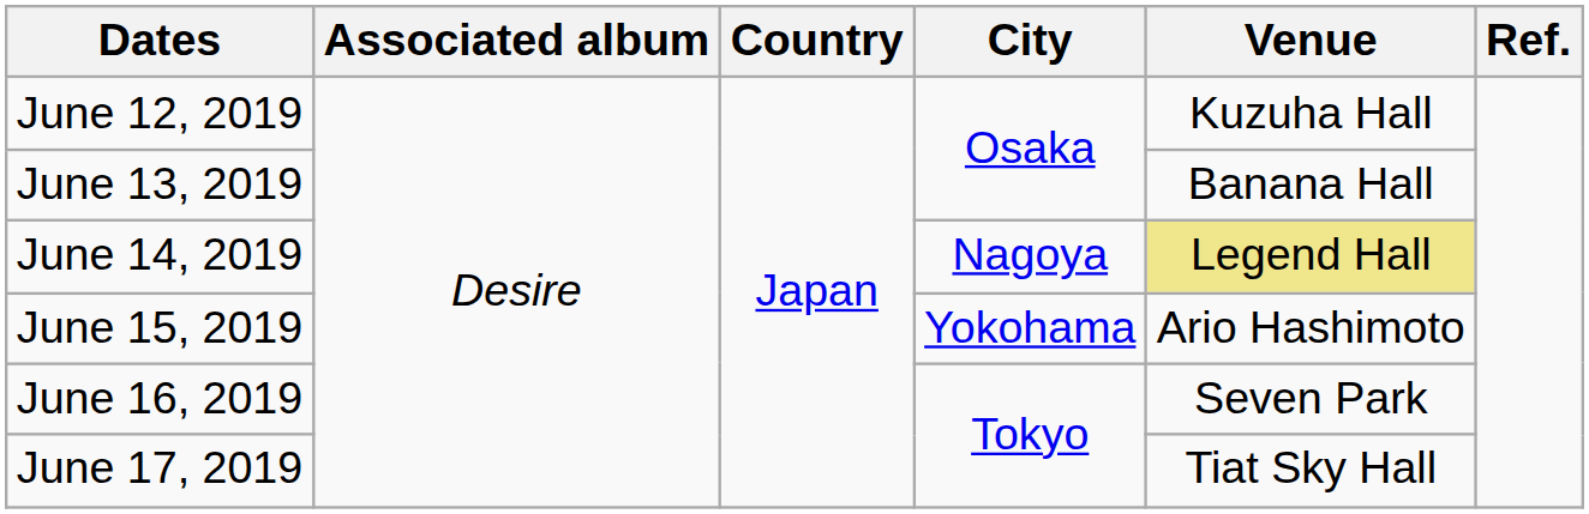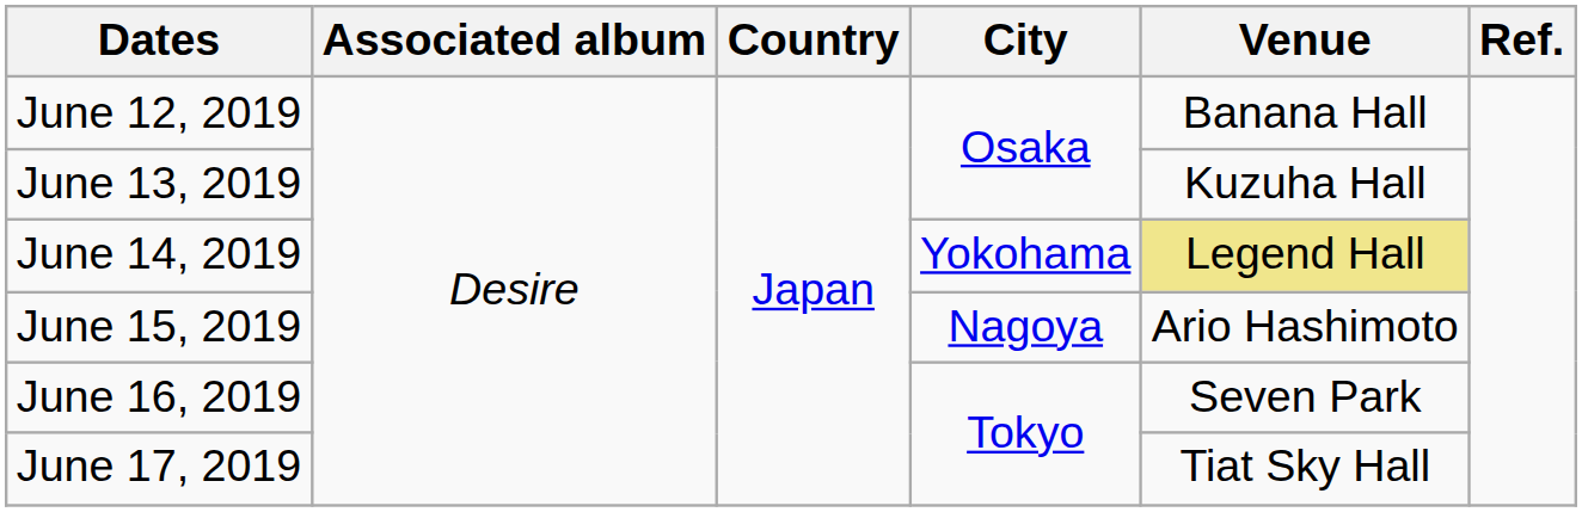June 12, 2019 | Venue: Kuzuha Hall -> Banana Hall
June 13, 2019 | Venue: Banana Hall -> Kuzuha Hall
June 14, 2019 | City: Nagoya -> Yokohama
June 15, 2019 | City: Yokohama -> Nagoya
